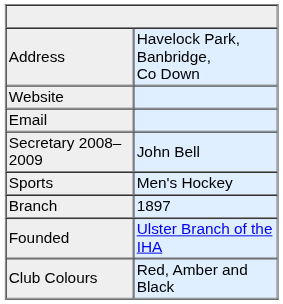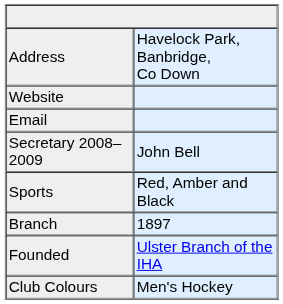Sports | column 2: Men's Hockey -> Red, Amber and Black
Club Colours | column 2: Red, Amber and Black -> Men's Hockey
